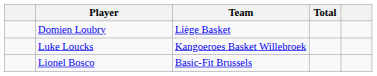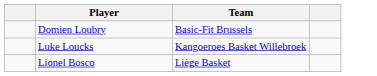- column: Total
Domien Loubry | Team: Liège Basket -> Basic-Fit Brussels
Lionel Bosco | Team: Basic-Fit Brussels -> Liège Basket
